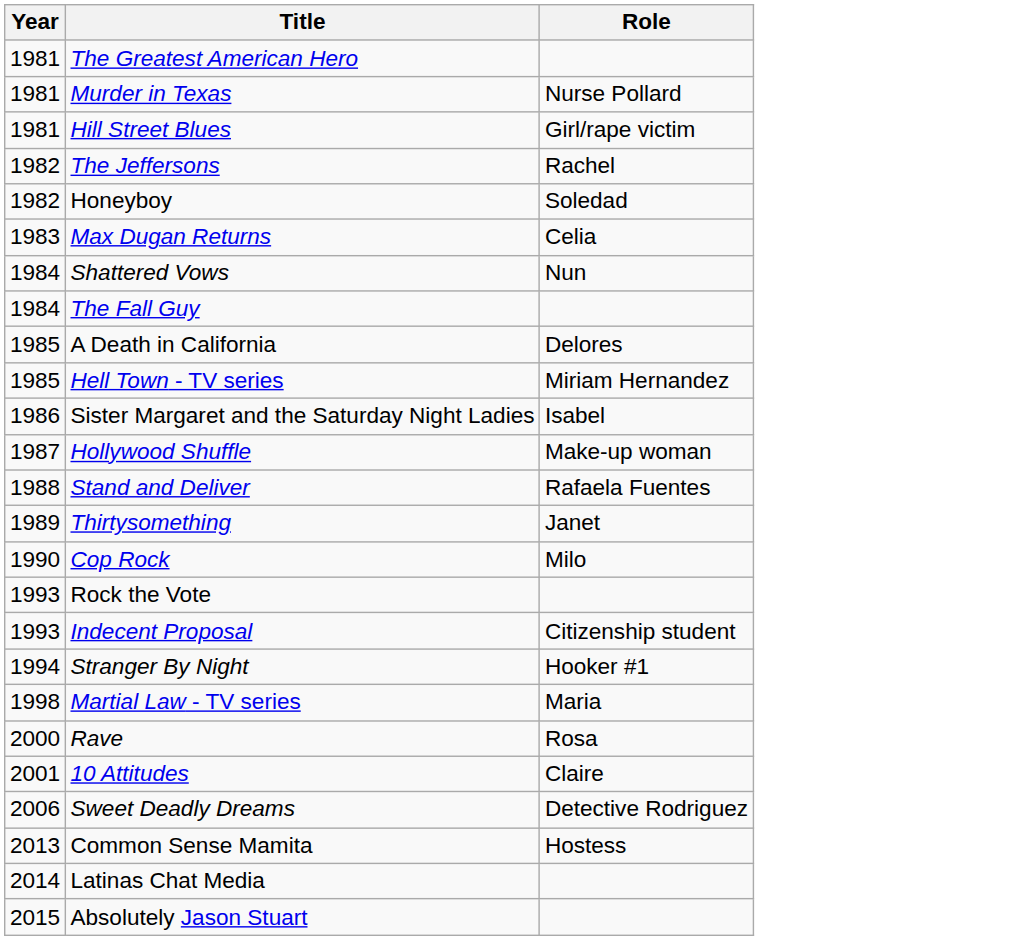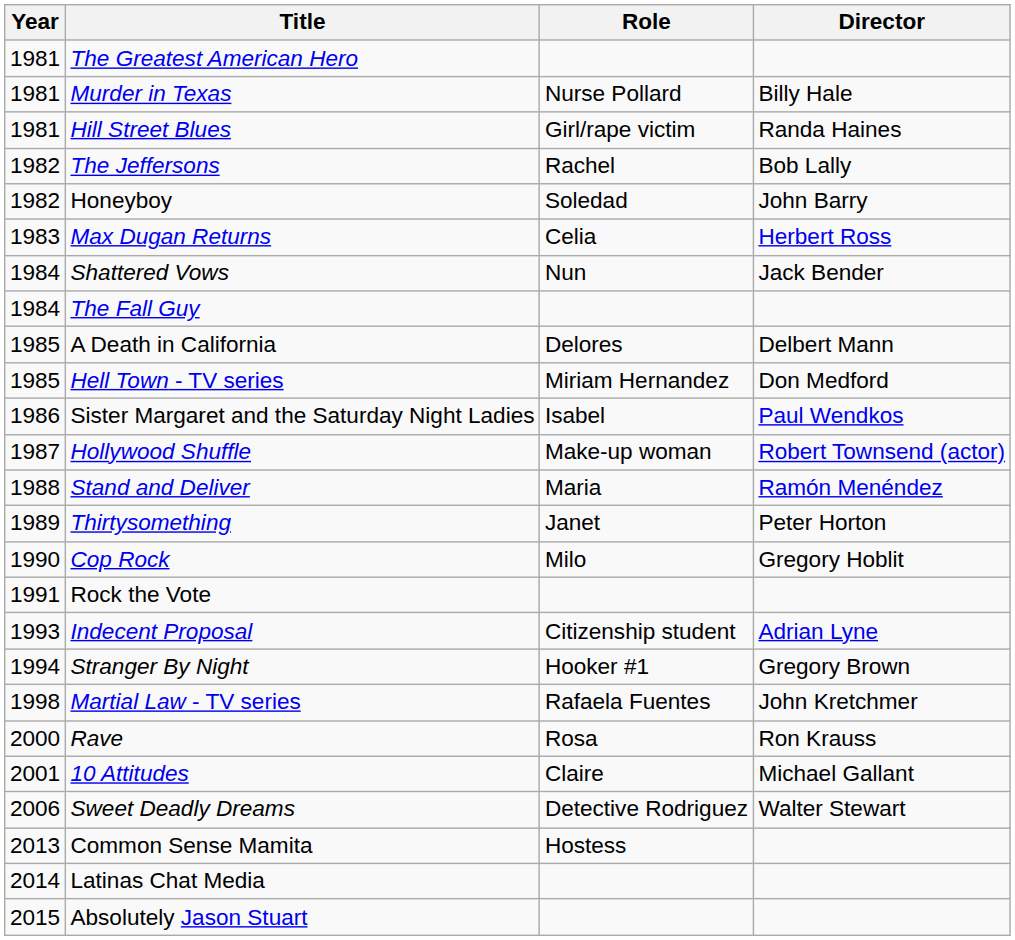+ column: Director | Billy Hale | Randa Haines | Bob Lally | John Barry | Herbert Ross | Jack Bender | Delbert Mann | Don Medford | Paul Wendkos | Robert Townsend (actor) | Ramón Menéndez | Peter Horton | Gregory Hoblit | Adrian Lyne | Gregory Brown | John Kretchmer | Ron Krauss | Michael Gallant | Walter Stewart
Stand and Deliver | Role: Rafaela Fuentes -> Maria
Rock the Vote | Year: 1993 -> 1991
Martial Law - TV series | Role: Maria -> Rafaela Fuentes
